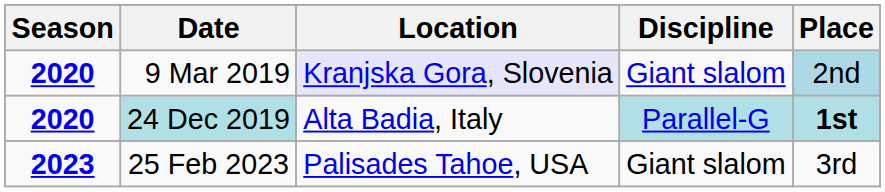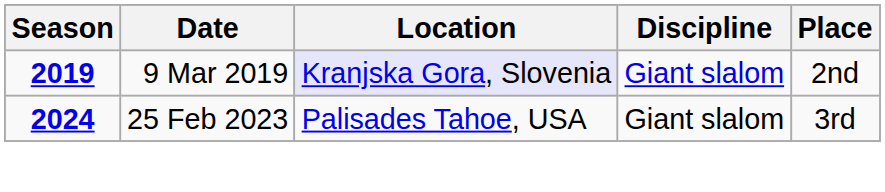9 Mar 2019 | Season: 2020 -> 2019
9 Mar 2019 | Place: lightblue background -> no background
- row: 2020 | 24 Dec 2019 | Alta Badia, Italy | Parallel-G | 1st
25 Feb 2023 | Season: 2023 -> 2024
